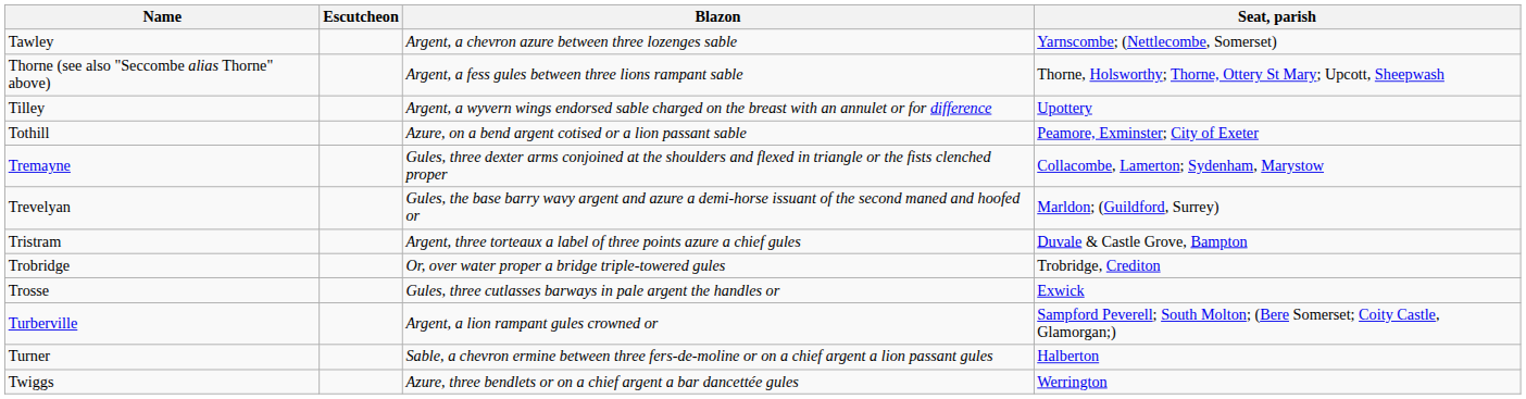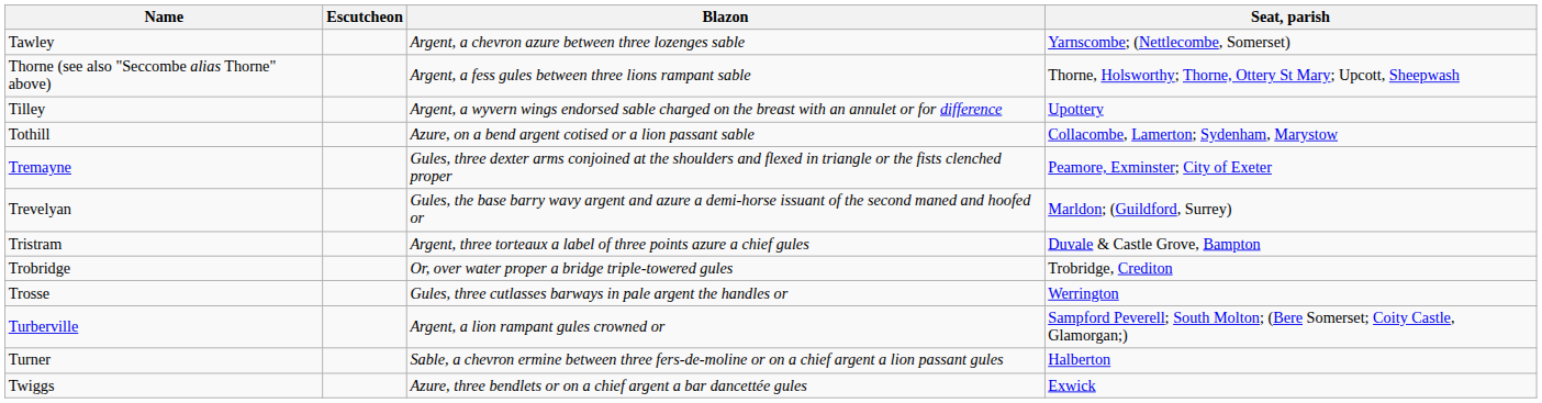Tothill | Seat, parish: Peamore, Exminster; City of Exeter -> Collacombe, Lamerton; Sydenham, Marystow
Tremayne | Seat, parish: Collacombe, Lamerton; Sydenham, Marystow -> Peamore, Exminster; City of Exeter
Trosse | Seat, parish: Exwick -> Werrington
Twiggs | Seat, parish: Werrington -> Exwick
